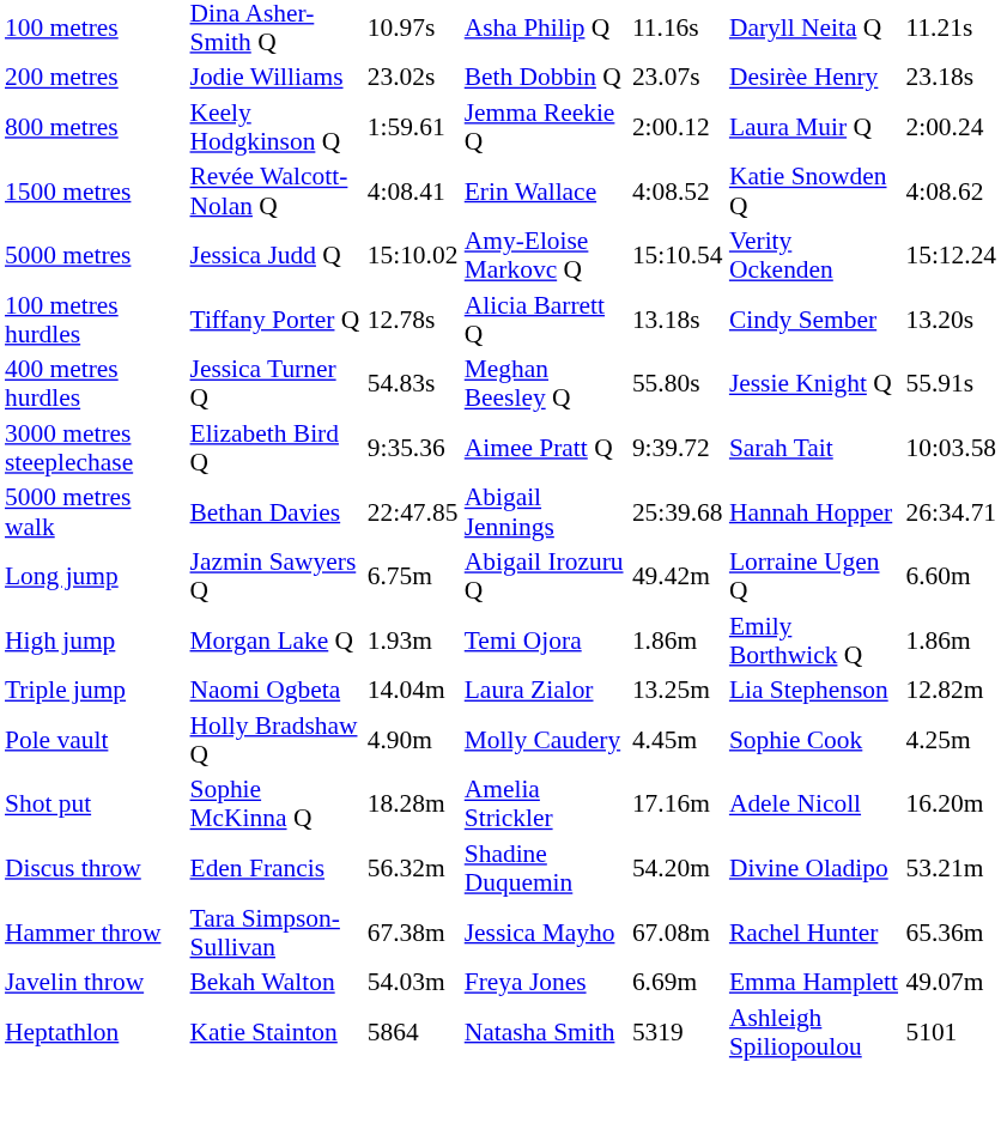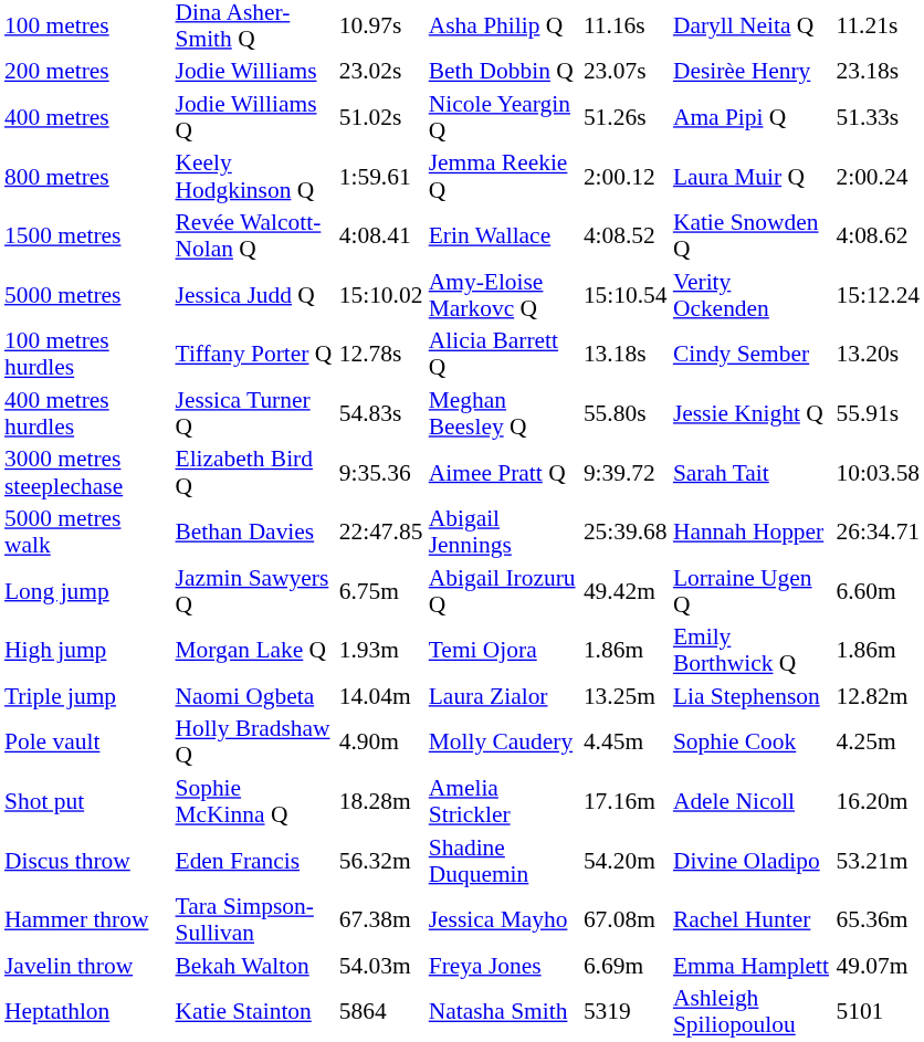+ row: 400 metres | Jodie Williams Q | 51.02s | Nicole Yeargin Q | 51.26s | Ama Pipi Q | 51.33s
